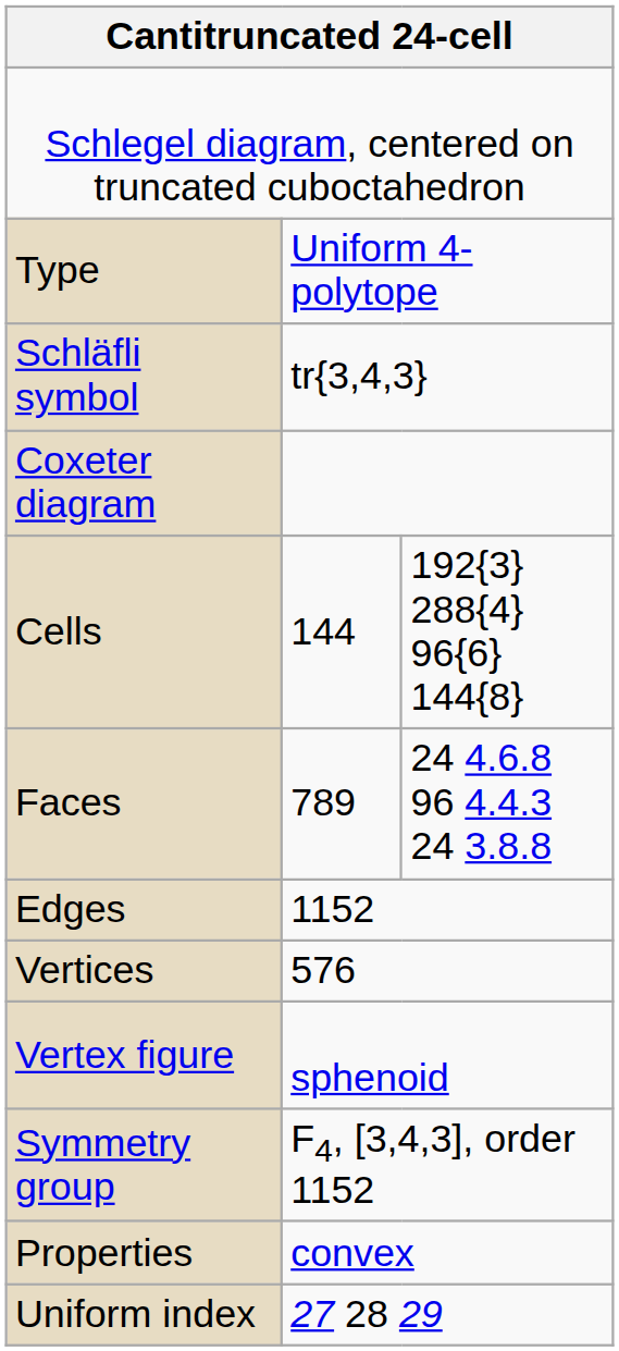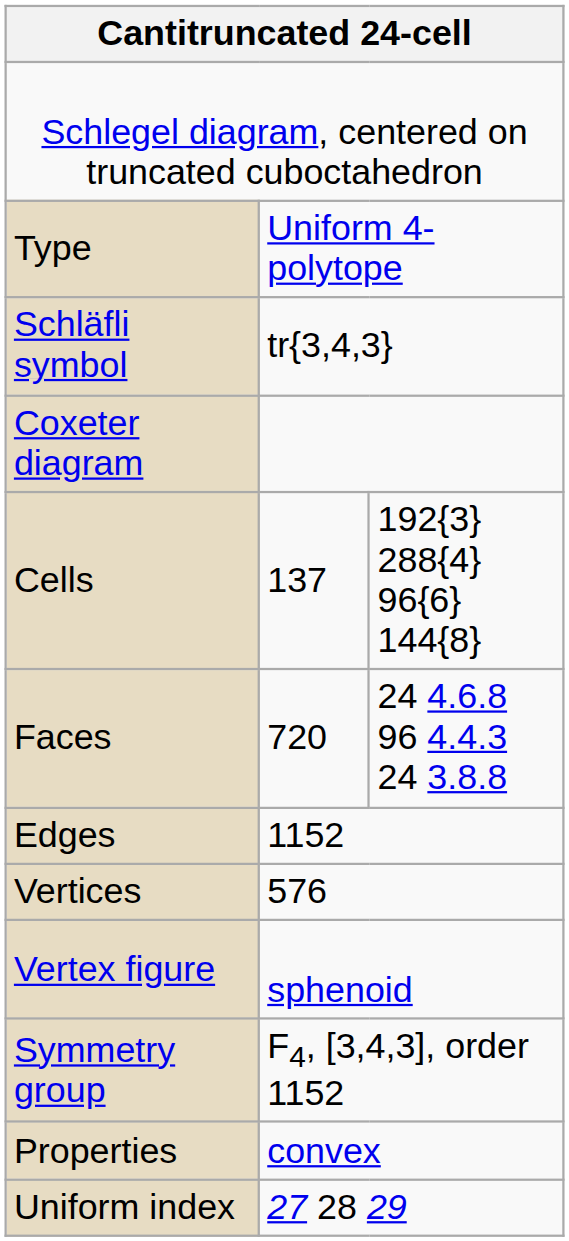Cells | column 2: 144 -> 137
Faces | column 2: 789 -> 720
